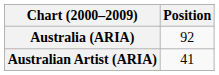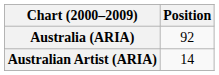Australian Artist (ARIA) | Position: 41 -> 14
